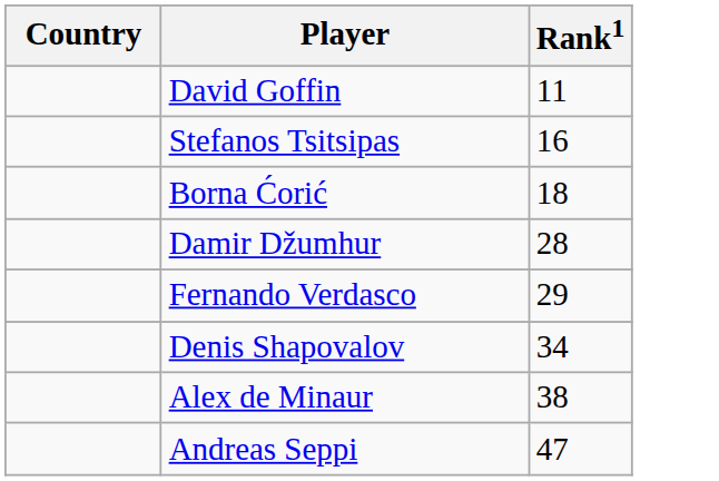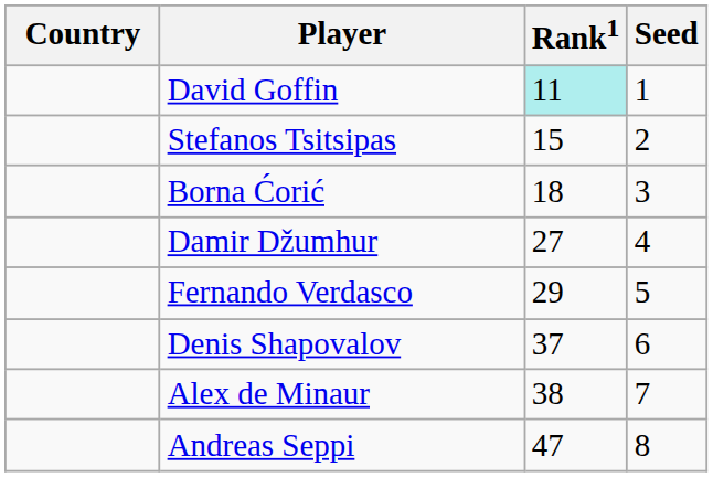+ column: Seed | 1 | 2 | 3 | 4 | 5 | 6 | 7 | 8
David Goffin | Rank1: no background -> paleturquoise background
Stefanos Tsitsipas | Rank1: 16 -> 15
Damir Džumhur | Rank1: 28 -> 27
Denis Shapovalov | Rank1: 34 -> 37
